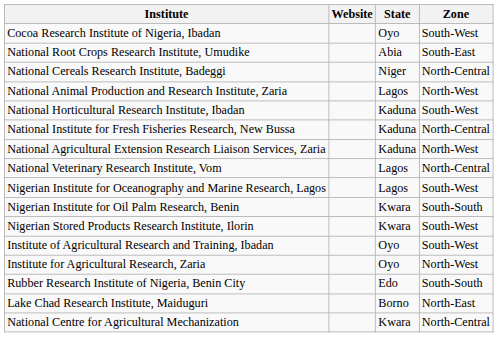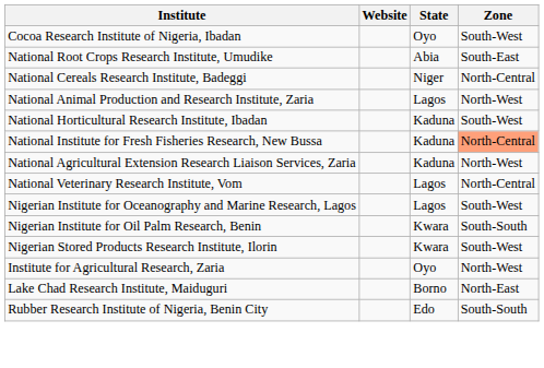National Institute for Fresh Fisheries Research, New Bussa | Zone: no background -> lightsalmon background
- row: Institute of Agricultural Research and Training, Ibadan | Oyo | South-West
rows swapped: Lake Chad Research Institute, Maiduguri <-> Rubber Research Institute of Nigeria, Benin City
- row: National Centre for Agricultural Mechanization | Kwara | North-Central
